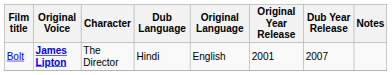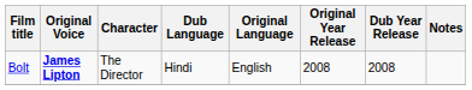Bolt | Original Year Release: 2001 -> 2008
Bolt | Dub Year Release: 2007 -> 2008
